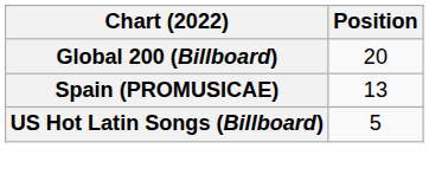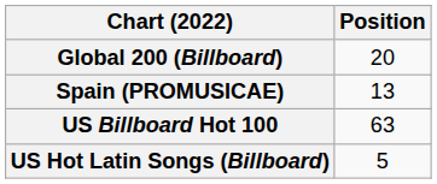+ row: US Billboard Hot 100 | 63
